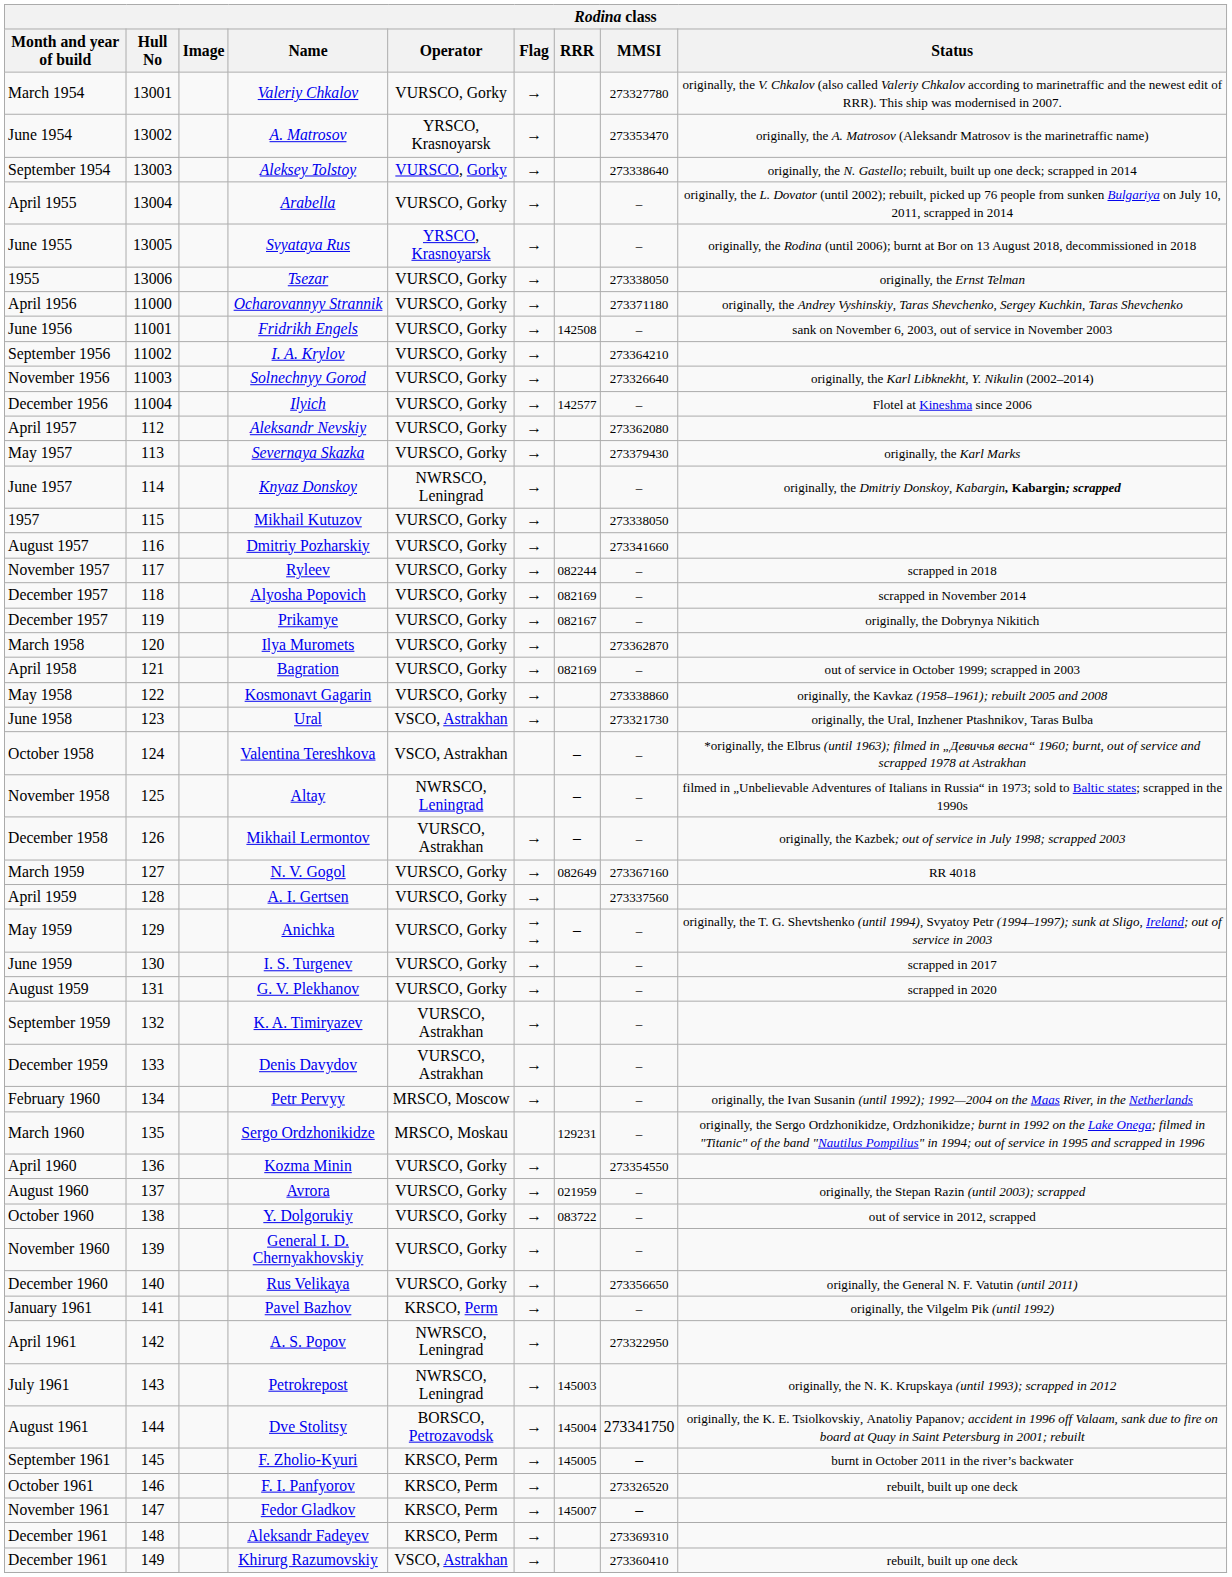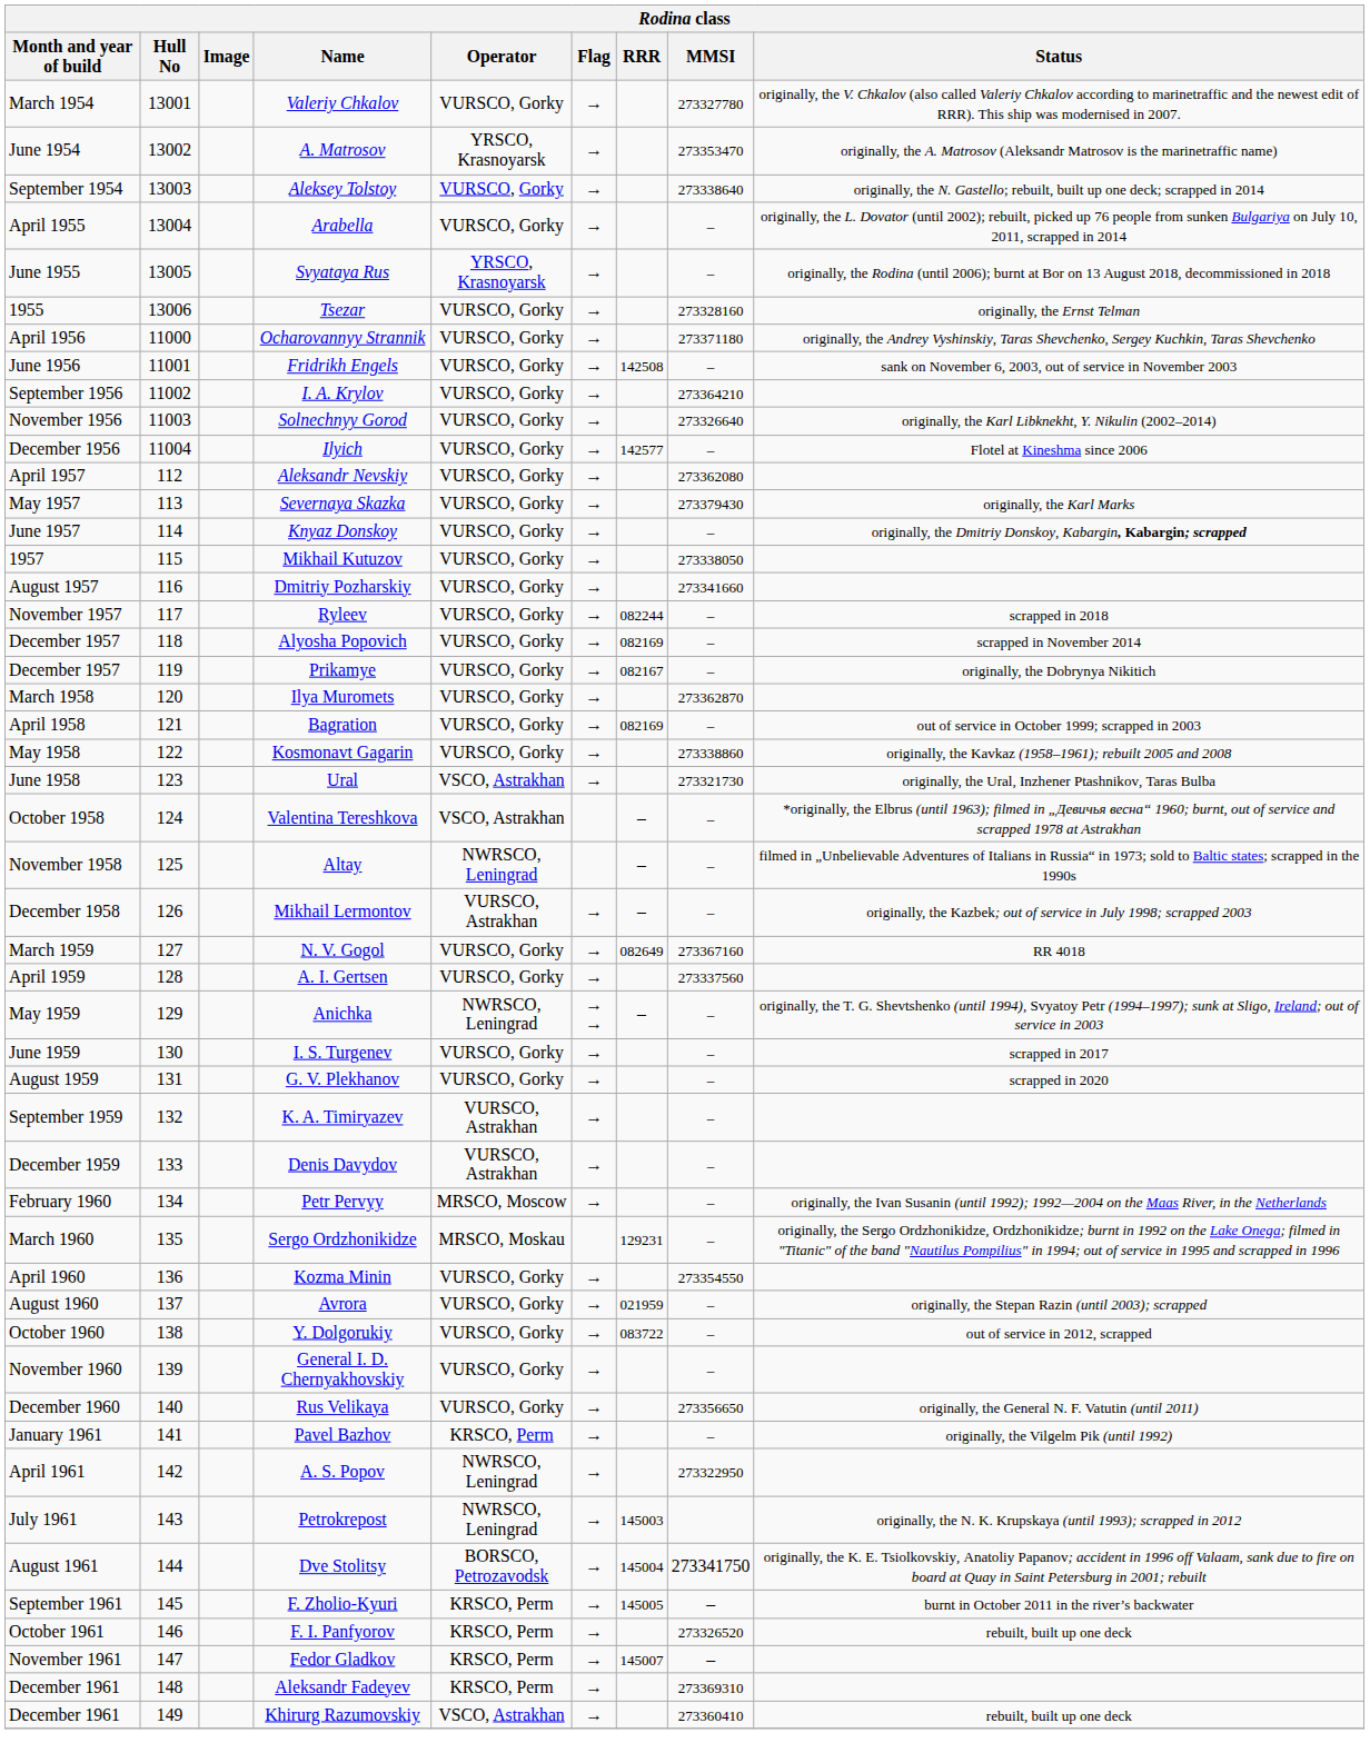Tsezar | MMSI: 273338050 -> 273328160
Knyaz Donskoy | Operator: NWRSCO, Leningrad -> VURSCO, Gorky
Anichka | Operator: VURSCO, Gorky -> NWRSCO, Leningrad
